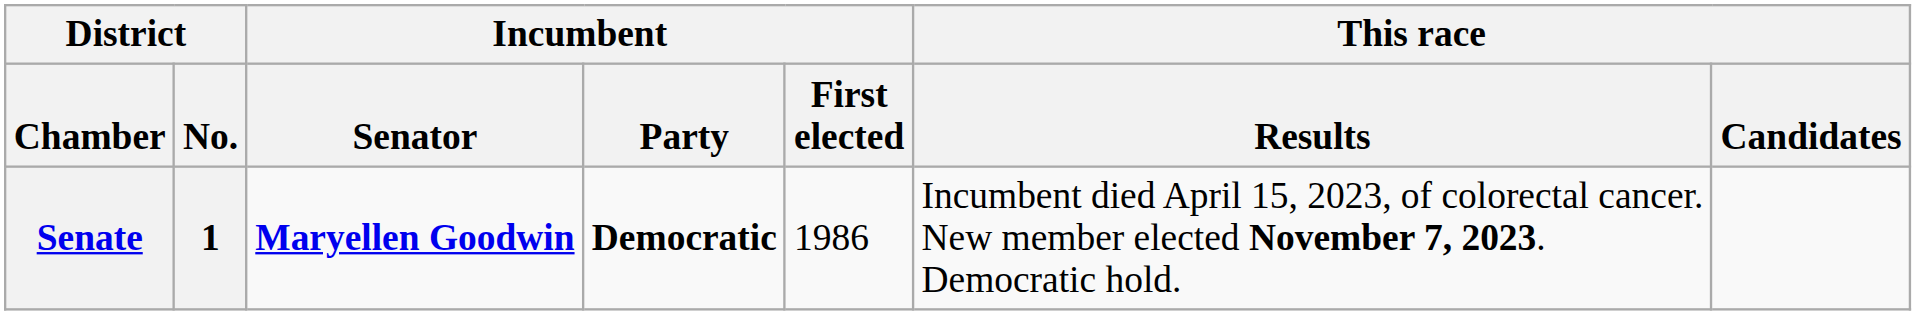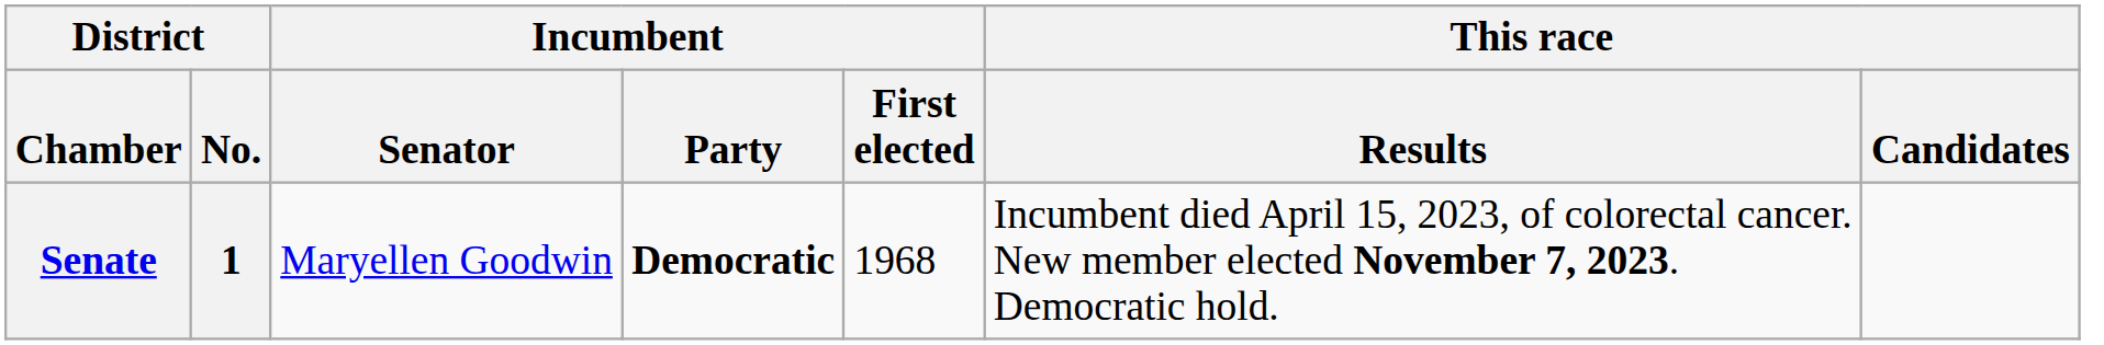Senate | Incumbent / Senator: bold -> normal
Senate | Incumbent / First elected: 1986 -> 1968
